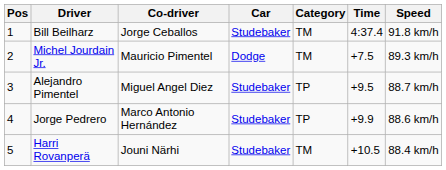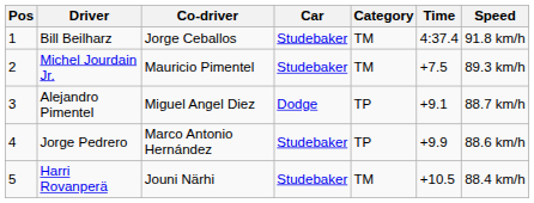Michel Jourdain Jr. | Car: Dodge -> Studebaker
Alejandro Pimentel | Car: Studebaker -> Dodge
Alejandro Pimentel | Time: +9.5 -> +9.1
